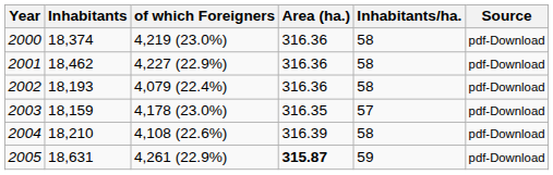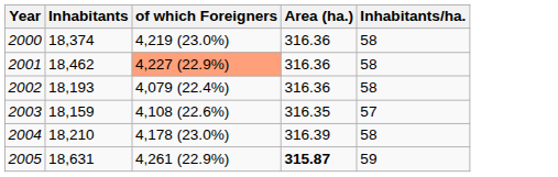- column: Source | pdf-Download | pdf-Download | pdf-Download | pdf-Download | pdf-Download | pdf-Download
2001 | of which Foreigners: no background -> lightsalmon background
2003 | of which Foreigners: 4,178 (23.0%) -> 4,108 (22.6%)
2004 | of which Foreigners: 4,108 (22.6%) -> 4,178 (23.0%)
